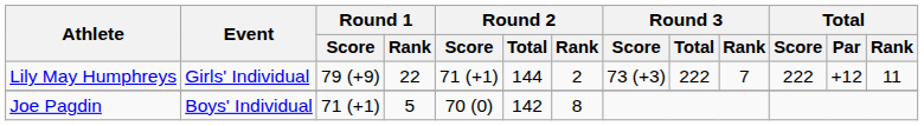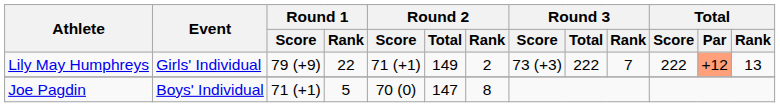Lily May Humphreys | Round 2 / Total: 144 -> 149
Lily May Humphreys | Total / Par: no background -> lightsalmon background
Lily May Humphreys | Total / Rank: 11 -> 13
Joe Pagdin | Round 2 / Total: 142 -> 147
